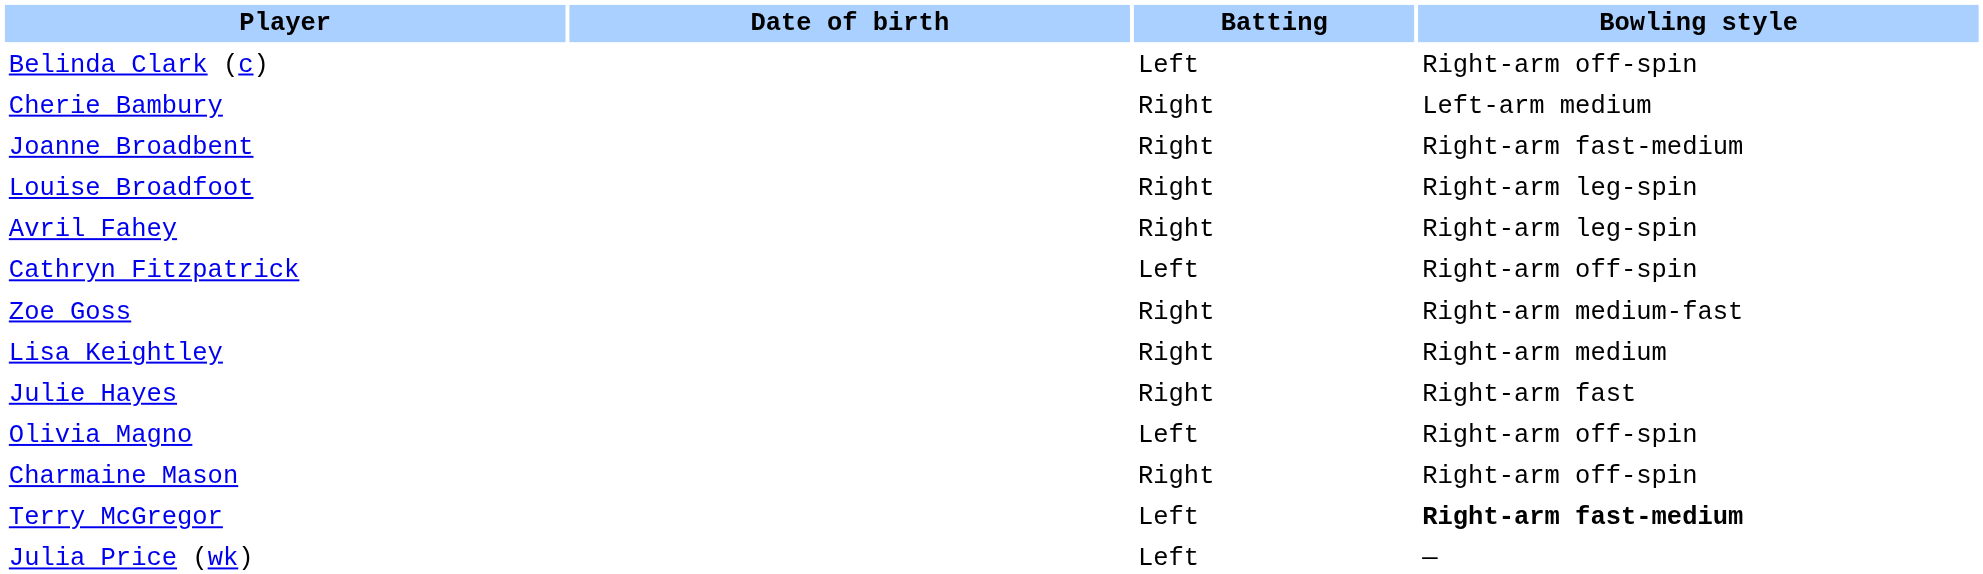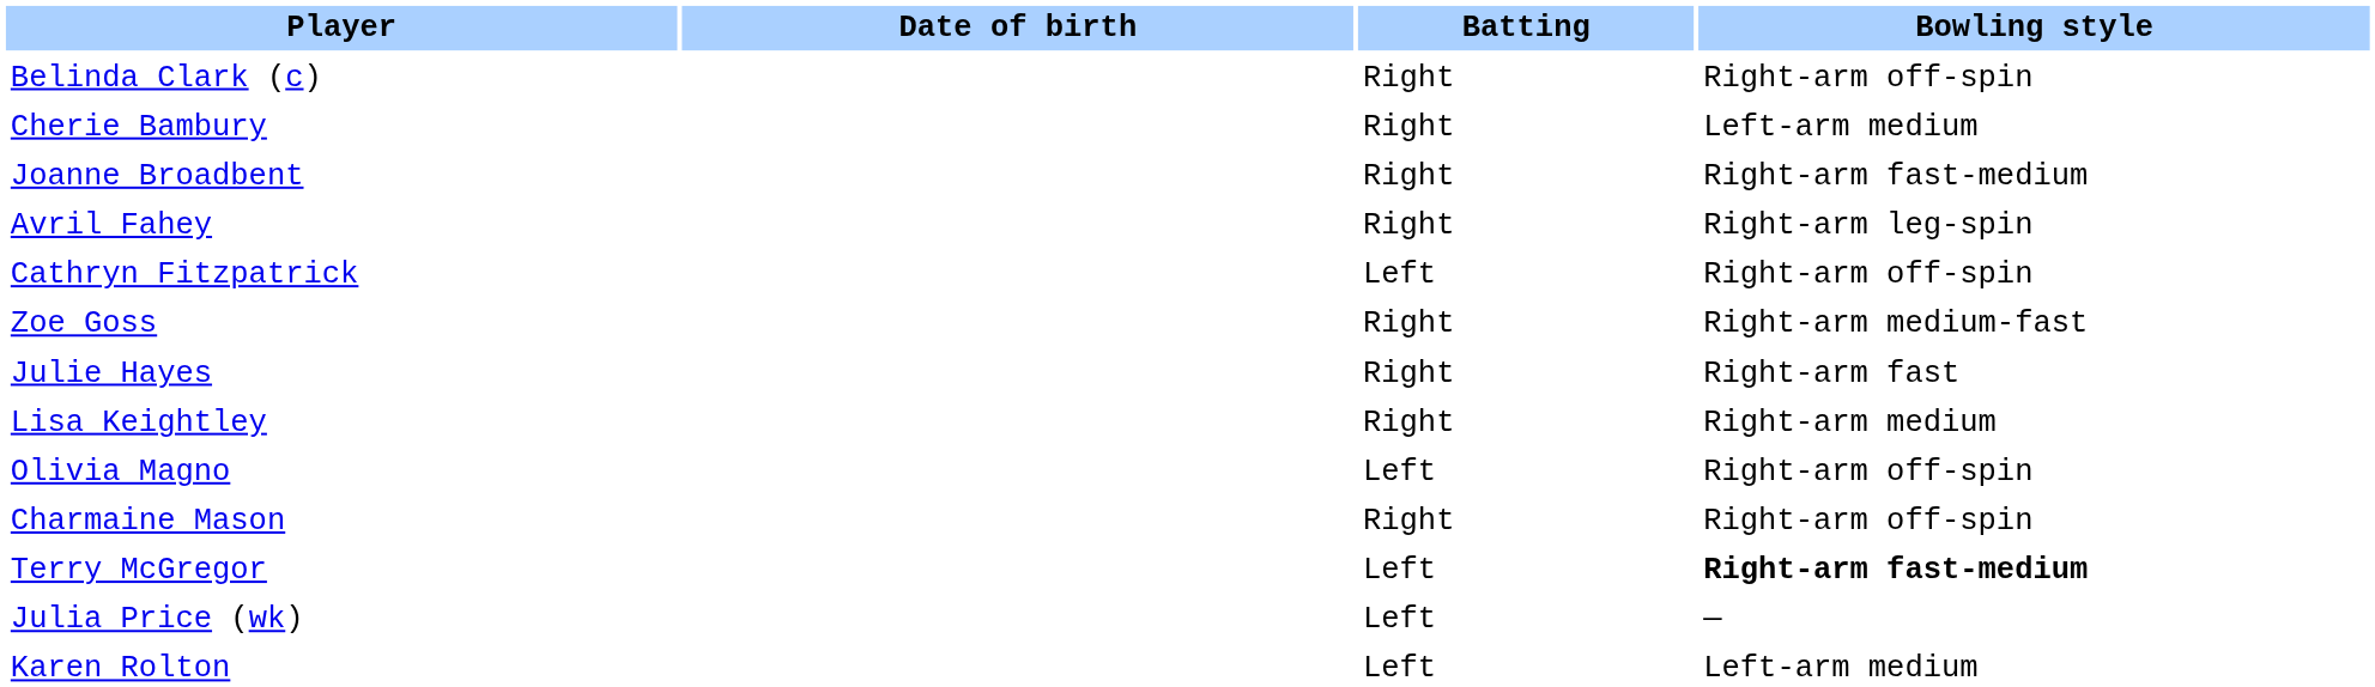Belinda Clark (c) | Batting: Left -> Right
- row: Louise Broadfoot | Right | Right-arm leg-spin
rows swapped: Julie Hayes <-> Lisa Keightley
+ row: Karen Rolton | Left | Left-arm medium
